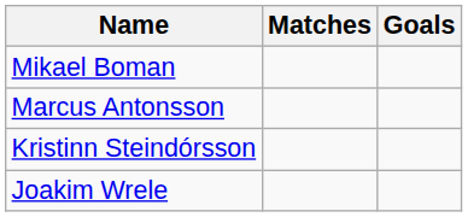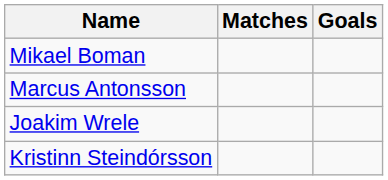rows swapped: Joakim Wrele <-> Kristinn Steindórsson
